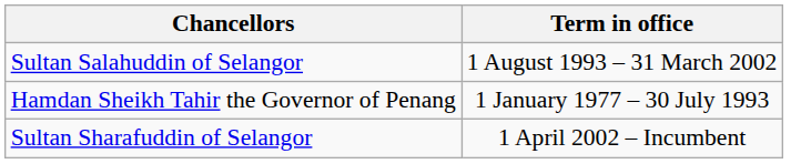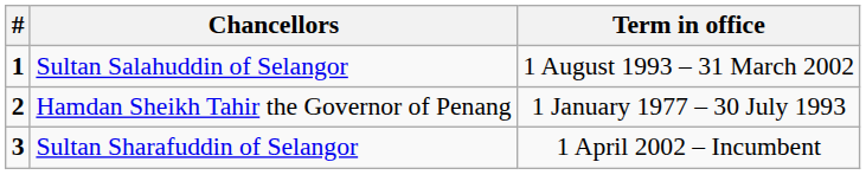+ column: # | 1 | 2 | 3
